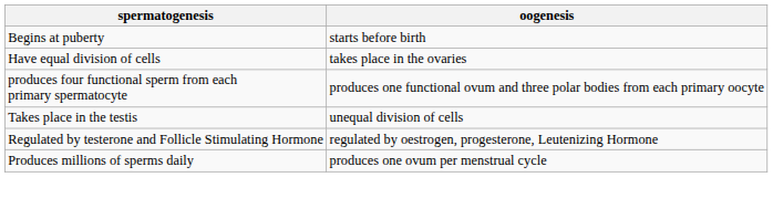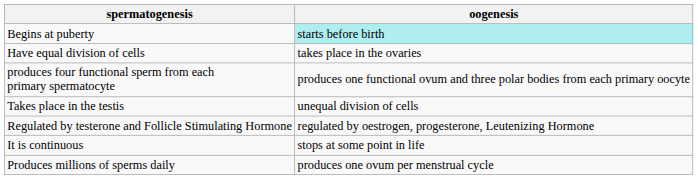Begins at puberty | oogenesis: no background -> paleturquoise background
+ row: It is continuous | stops at some point in life
